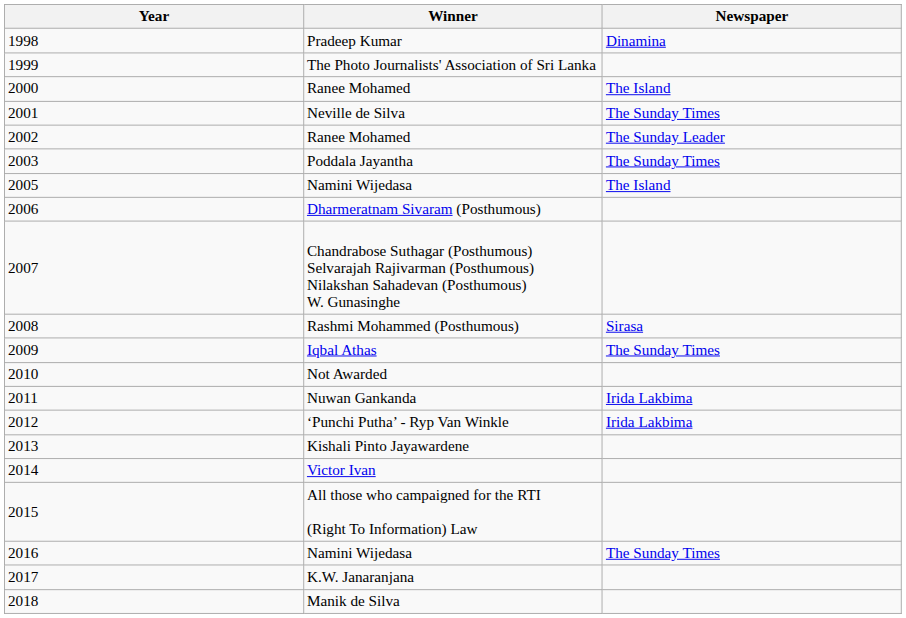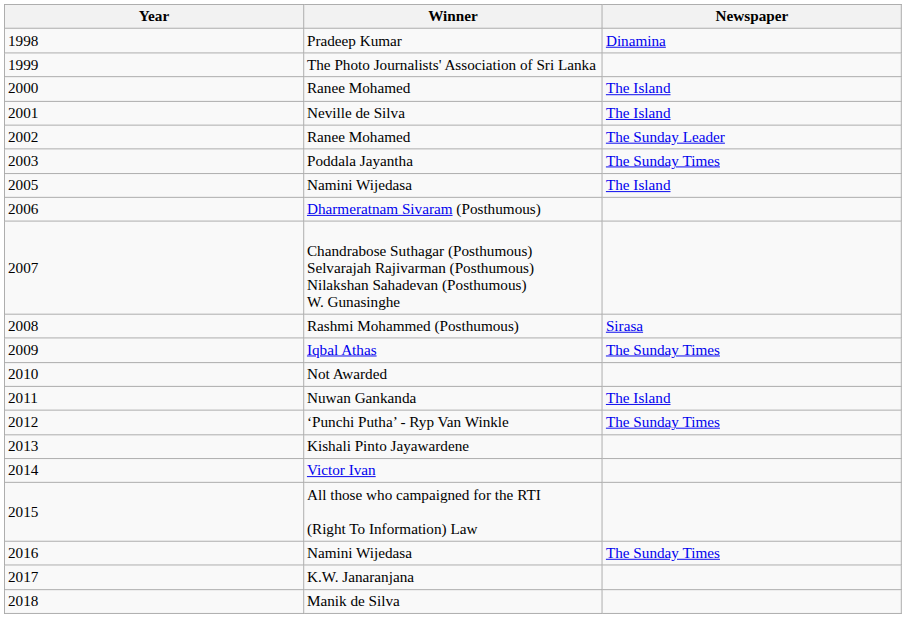Neville de Silva | Newspaper: The Sunday Times -> The Island
Nuwan Gankanda | Newspaper: Irida Lakbima -> The Island
‘Punchi Putha’ - Ryp Van Winkle | Newspaper: Irida Lakbima -> The Sunday Times
